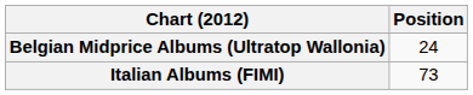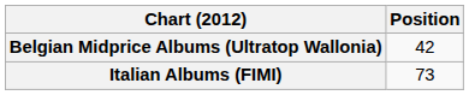Belgian Midprice Albums (Ultratop Wallonia) | Position: 24 -> 42
